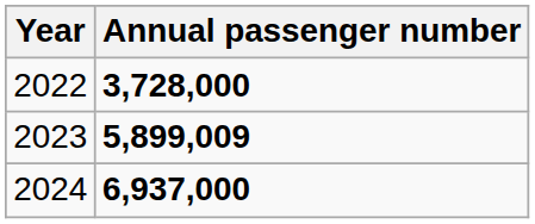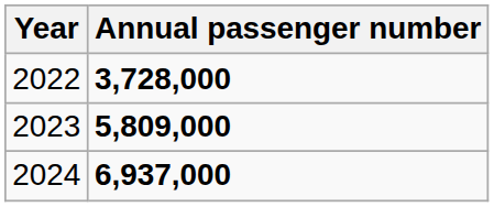2023 | Annual passenger number: 5,899,009 -> 5,809,000
